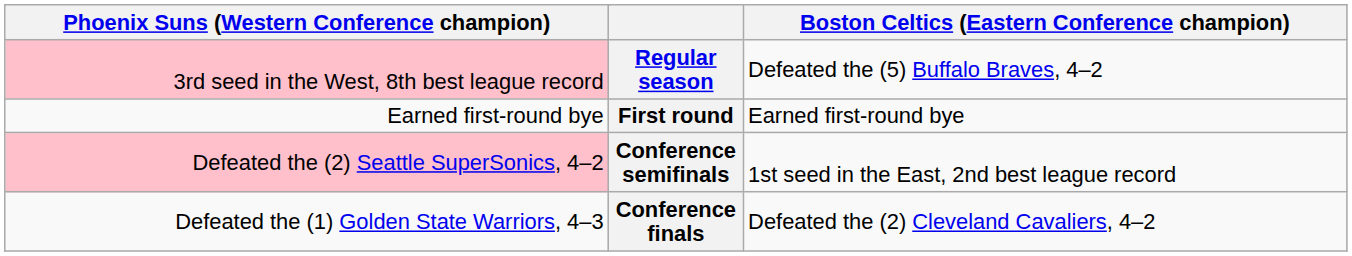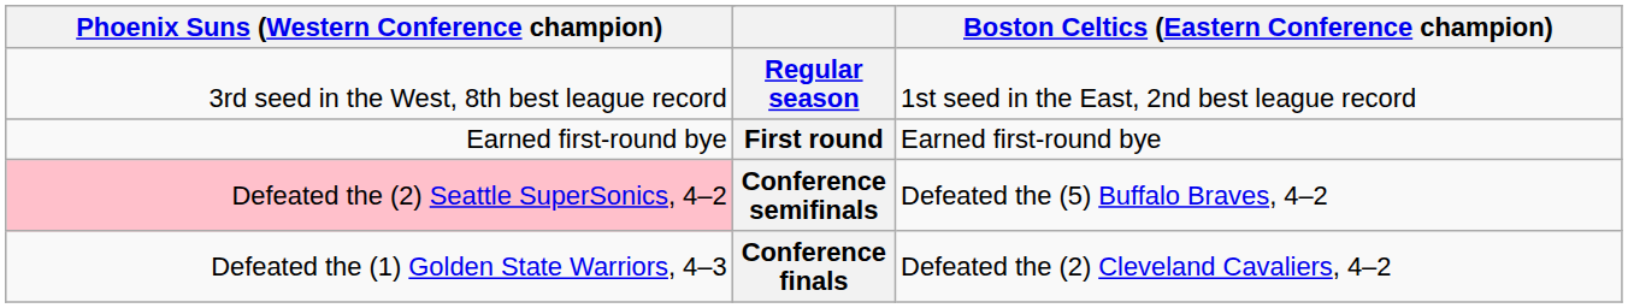Regular season | column 1: pink background -> no background
Regular season | column 4: Defeated the (5) Buffalo Braves, 4–2 -> 1st seed in the East, 2nd best league record
Conference semifinals | column 4: 1st seed in the East, 2nd best league record -> Defeated the (5) Buffalo Braves, 4–2
